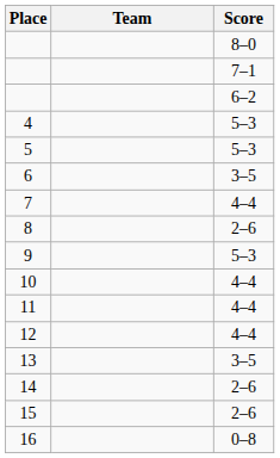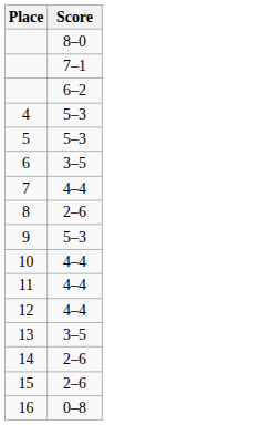- column: Team
